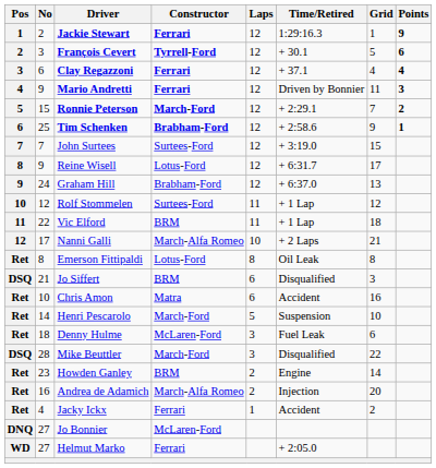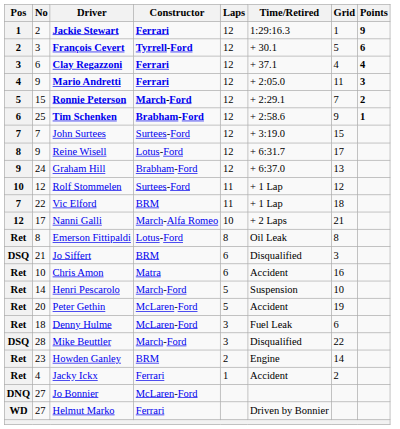Mario Andretti | Time/Retired: Driven by Bonnier -> + 2:05.0
Vic Elford | Pos: 11 -> 7
+ row: Ret | 20 | Peter Gethin | McLaren-Ford | 5 | Accident | 19
- row: Ret | 16 | Andrea de Adamich | March-Alfa Romeo | 2 | Injection | 20
Helmut Marko | Time/Retired: + 2:05.0 -> Driven by Bonnier
